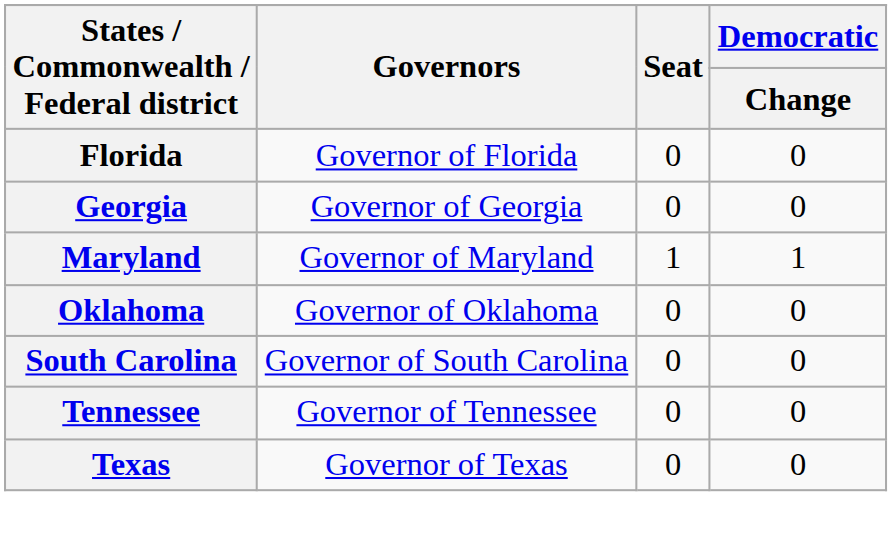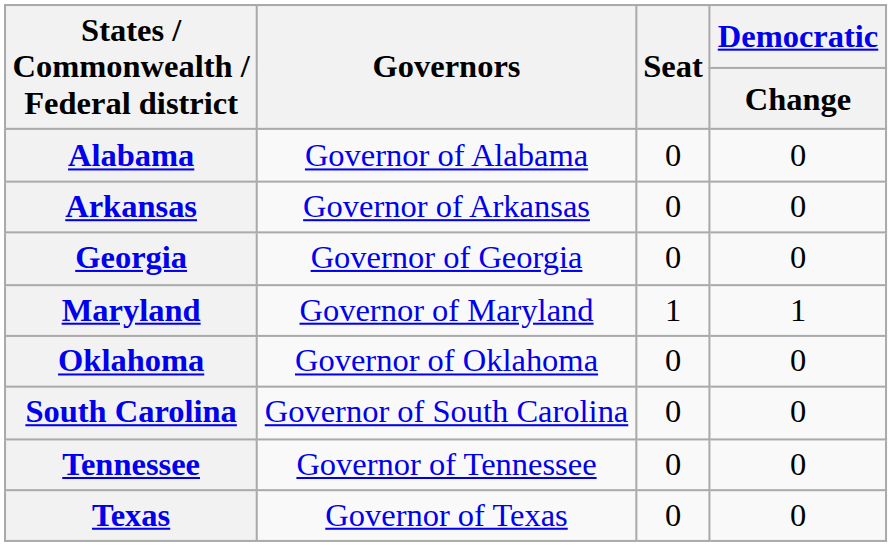+ row: Alabama | Governor of Alabama | 0 | 0
+ row: Arkansas | Governor of Arkansas | 0 | 0
- row: Florida | Governor of Florida | 0 | 0
